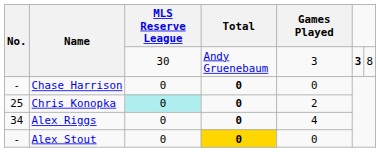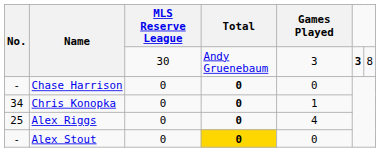Chris Konopka | No.: 25 -> 34
Chris Konopka | MLS Reserve League: paleturquoise background -> no background
Chris Konopka | Games Played: 2 -> 1
Alex Riggs | No.: 34 -> 25
